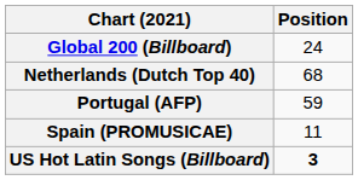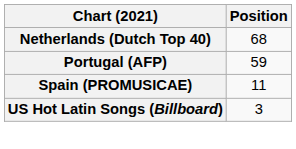- row: Global 200 (Billboard) | 24
US Hot Latin Songs (Billboard) | Position: bold -> normal
